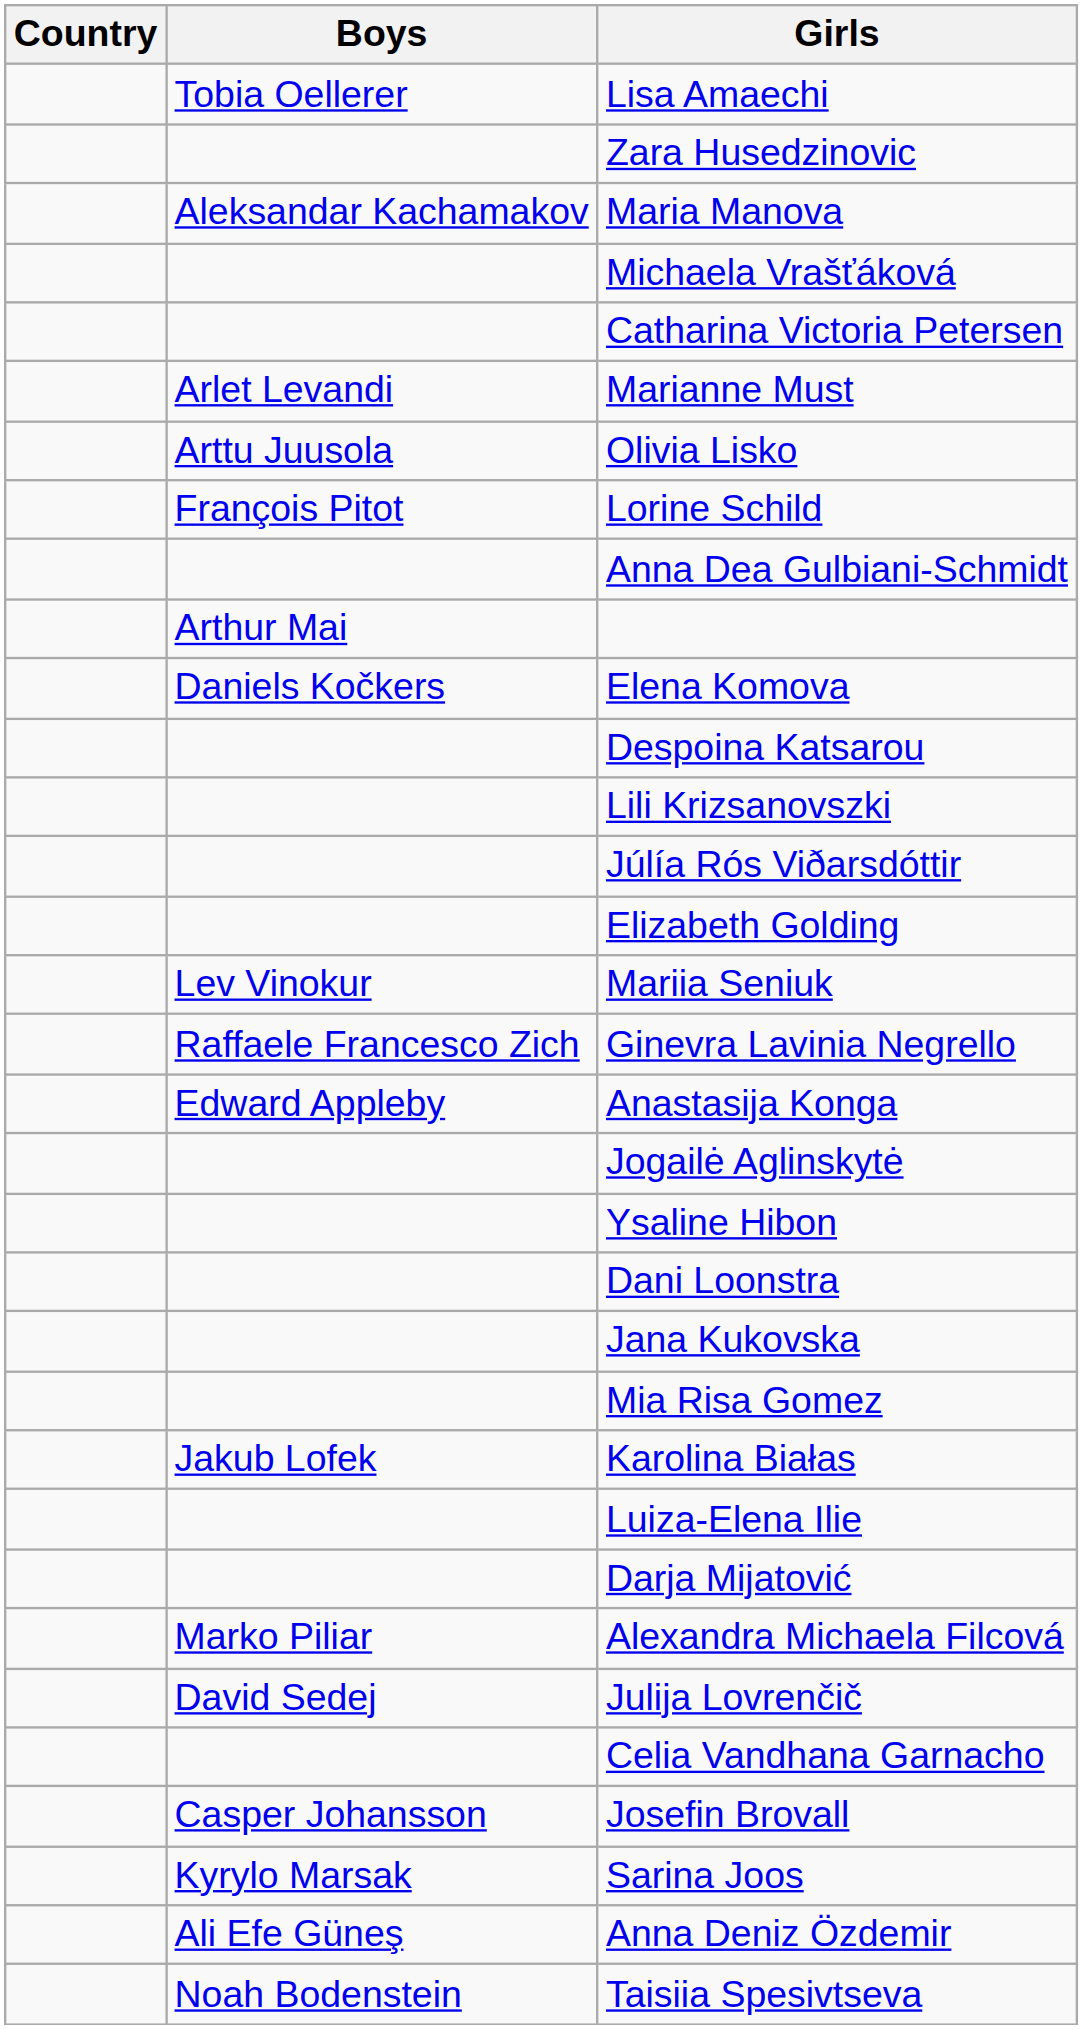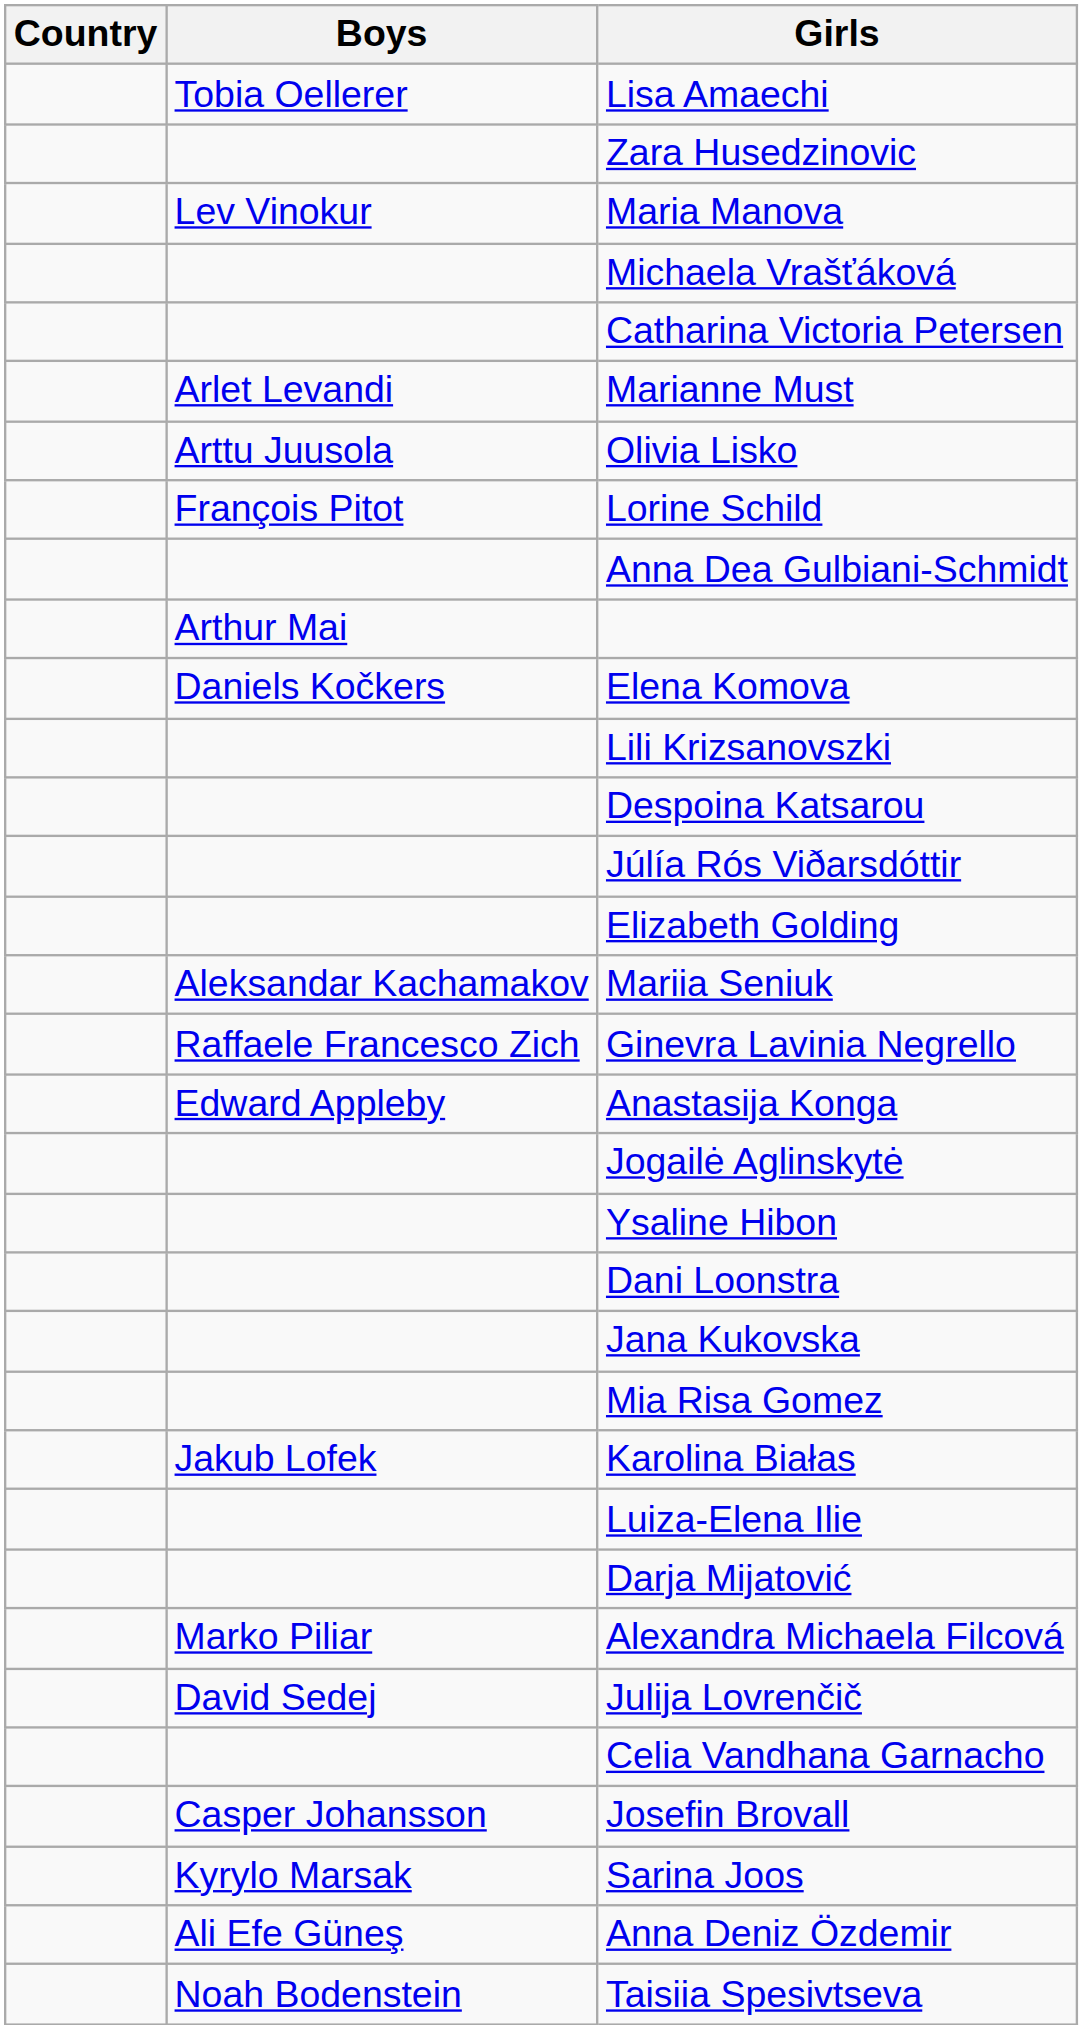Maria Manova | Boys: Aleksandar Kachamakov -> Lev Vinokur
rows swapped: Despoina Katsarou <-> Lili Krizsanovszki
Mariia Seniuk | Boys: Lev Vinokur -> Aleksandar Kachamakov
